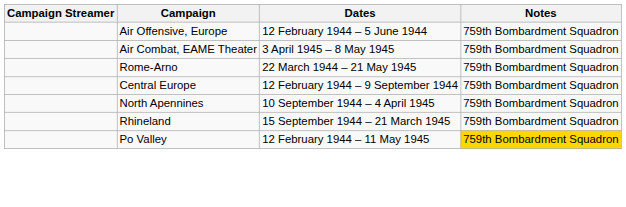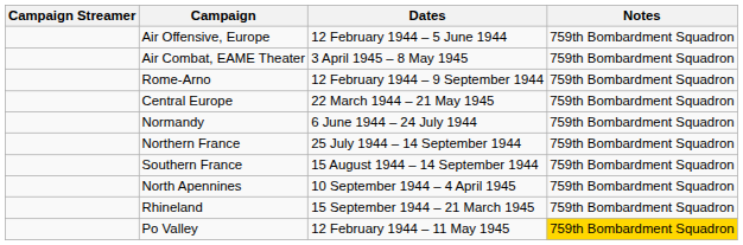Rome-Arno | Dates: 22 March 1944 – 21 May 1945 -> 12 February 1944 – 9 September 1944
Central Europe | Dates: 12 February 1944 – 9 September 1944 -> 22 March 1944 – 21 May 1945
+ row: Normandy | 6 June 1944 – 24 July 1944 | 759th Bombardment Squadron
+ row: Northern France | 25 July 1944 – 14 September 1944 | 759th Bombardment Squadron
+ row: Southern France | 15 August 1944 – 14 September 1944 | 759th Bombardment Squadron
